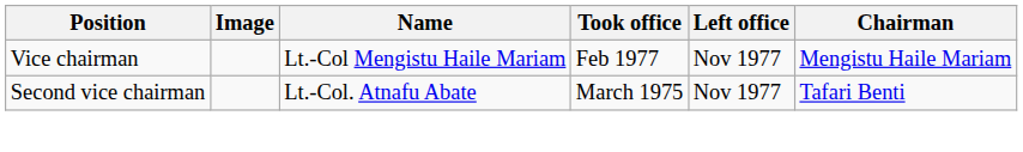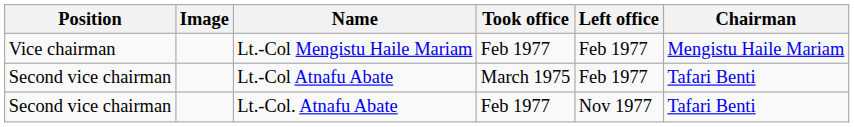Lt.-Col Mengistu Haile Mariam | Left office: Nov 1977 -> Feb 1977
+ row: Second vice chairman | Lt.-Col Atnafu Abate | March 1975 | Feb 1977 | Tafari Benti
Lt.-Col. Atnafu Abate | Took office: March 1975 -> Feb 1977
